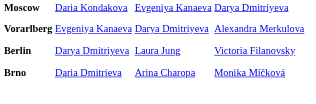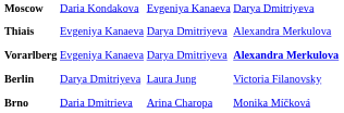+ row: Thiais | Evgeniya Kanaeva | Darya Dmitriyeva | Alexandra Merkulova
Vorarlberg | column 4: normal -> bold
